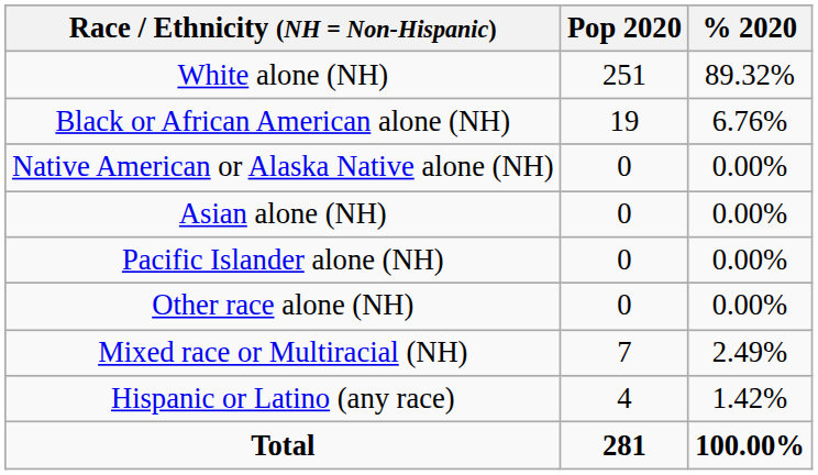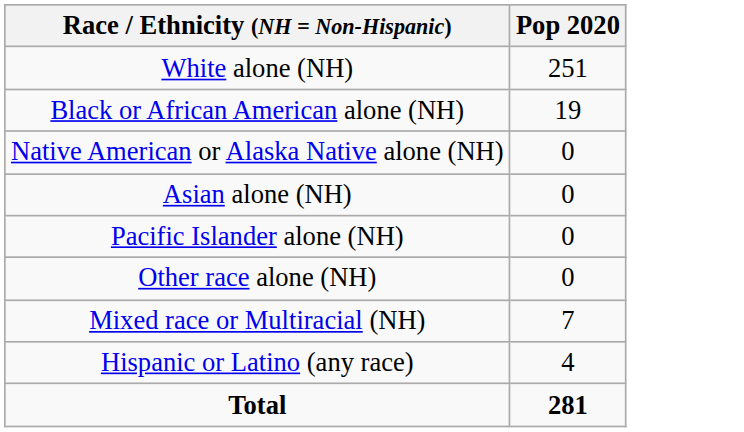- column: % 2020 | 89.32% | 6.76% | 0.00% | 0.00% | 0.00% | 0.00% | 2.49% | 1.42% | 100.00%
